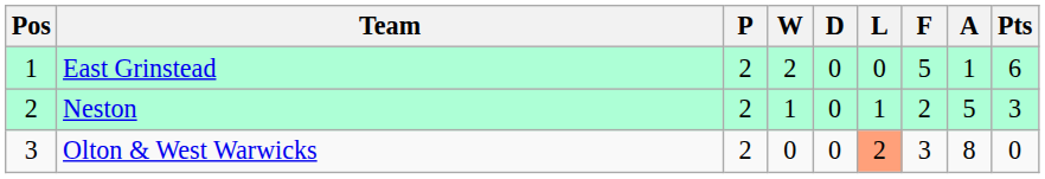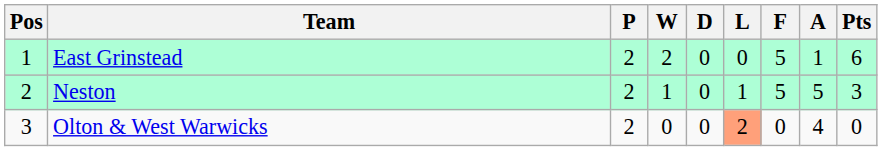Neston | F: 2 -> 5
Olton & West Warwicks | F: 3 -> 0
Olton & West Warwicks | A: 8 -> 4
